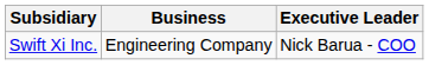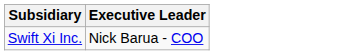- column: Business | Engineering Company
